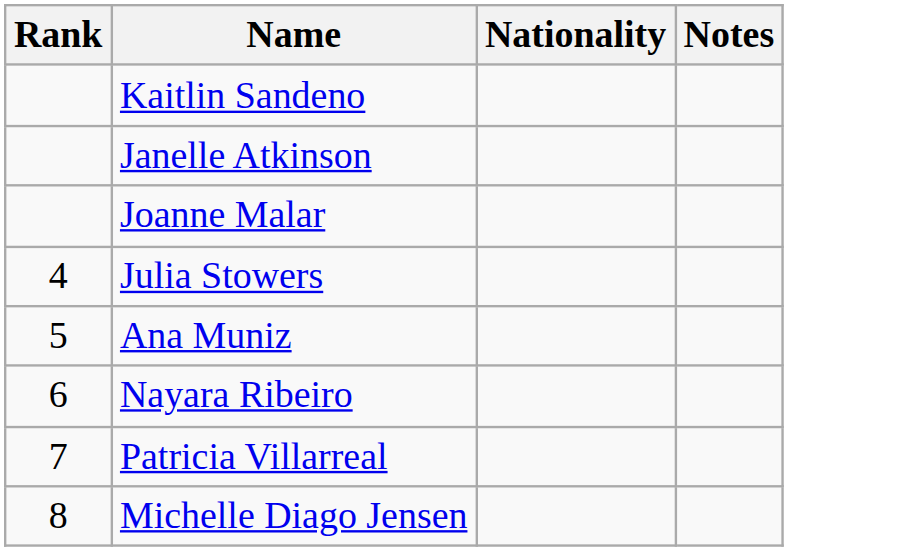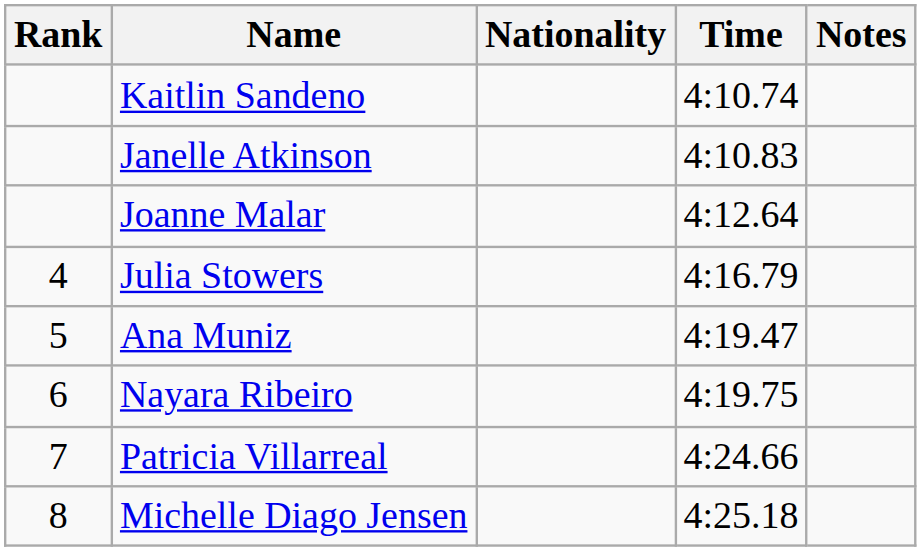+ column: Time | 4:10.74 | 4:10.83 | 4:12.64 | 4:16.79 | 4:19.47 | 4:19.75 | 4:24.66 | 4:25.18
